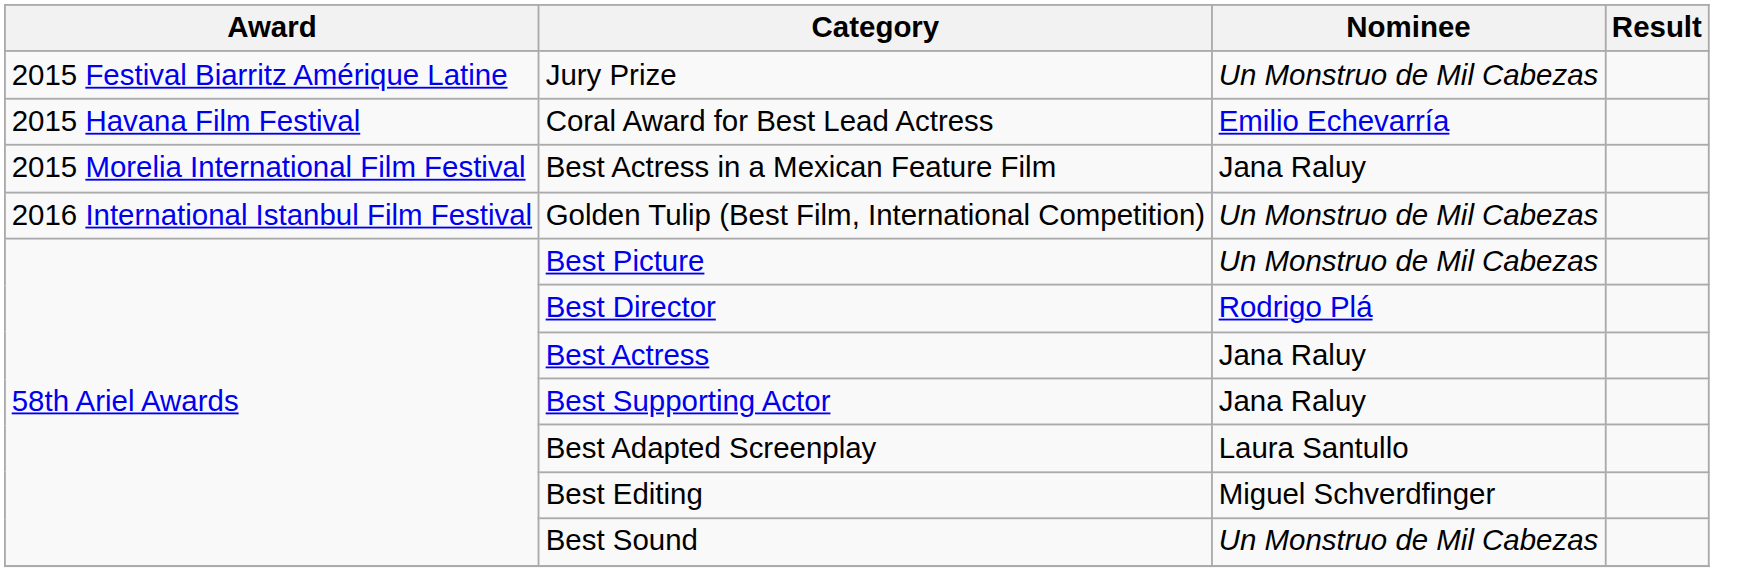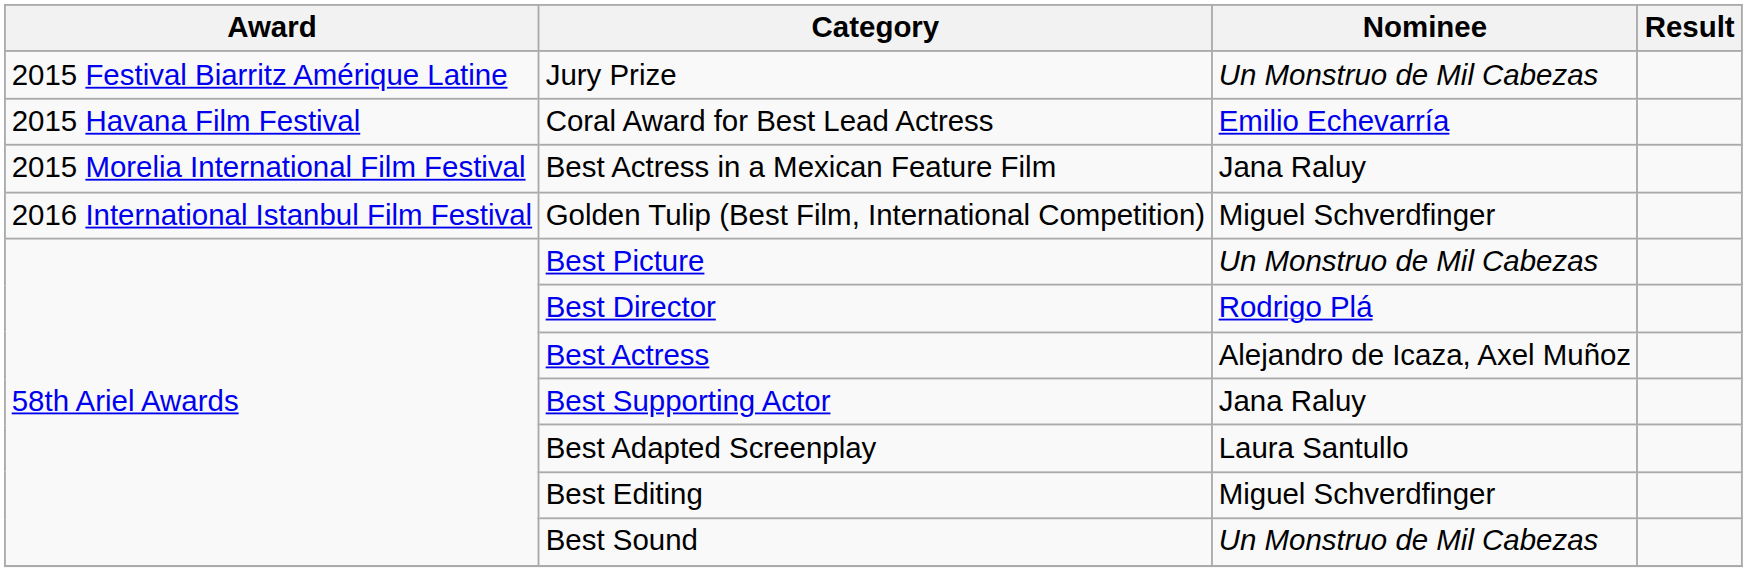Golden Tulip (Best Film, International Competition) | Nominee: Un Monstruo de Mil Cabezas -> Miguel Schverdfinger
Best Actress | Nominee: Jana Raluy -> Alejandro de Icaza, Axel Muñoz
